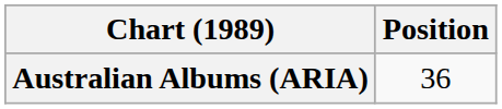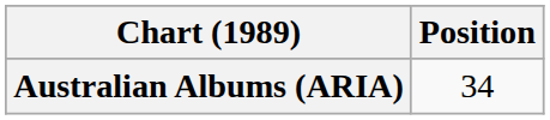Australian Albums (ARIA) | Position: 36 -> 34
